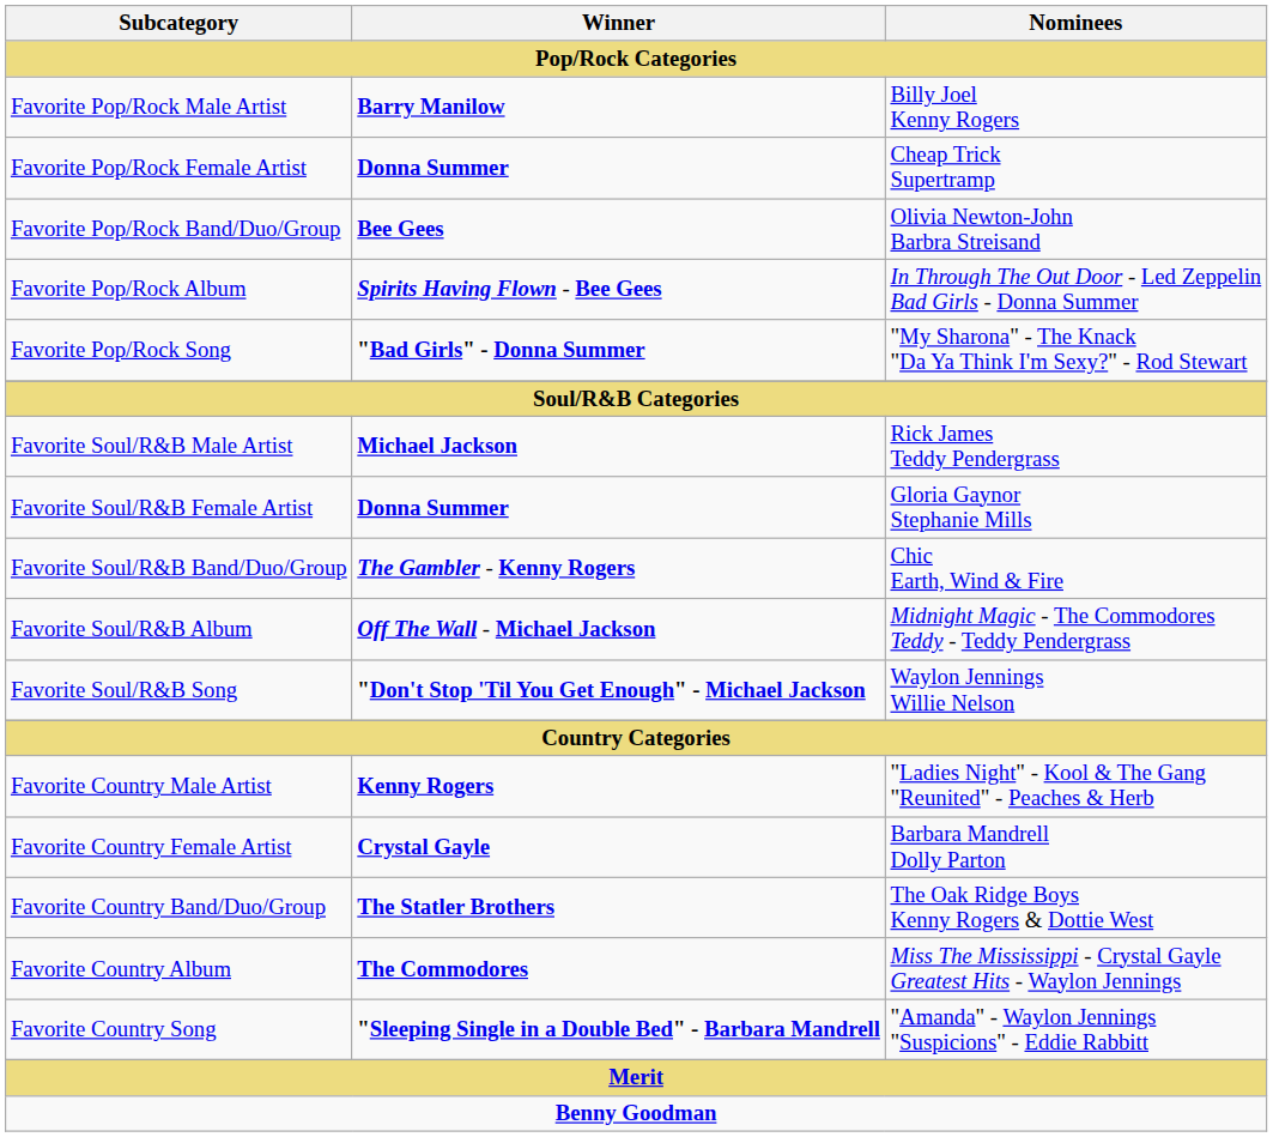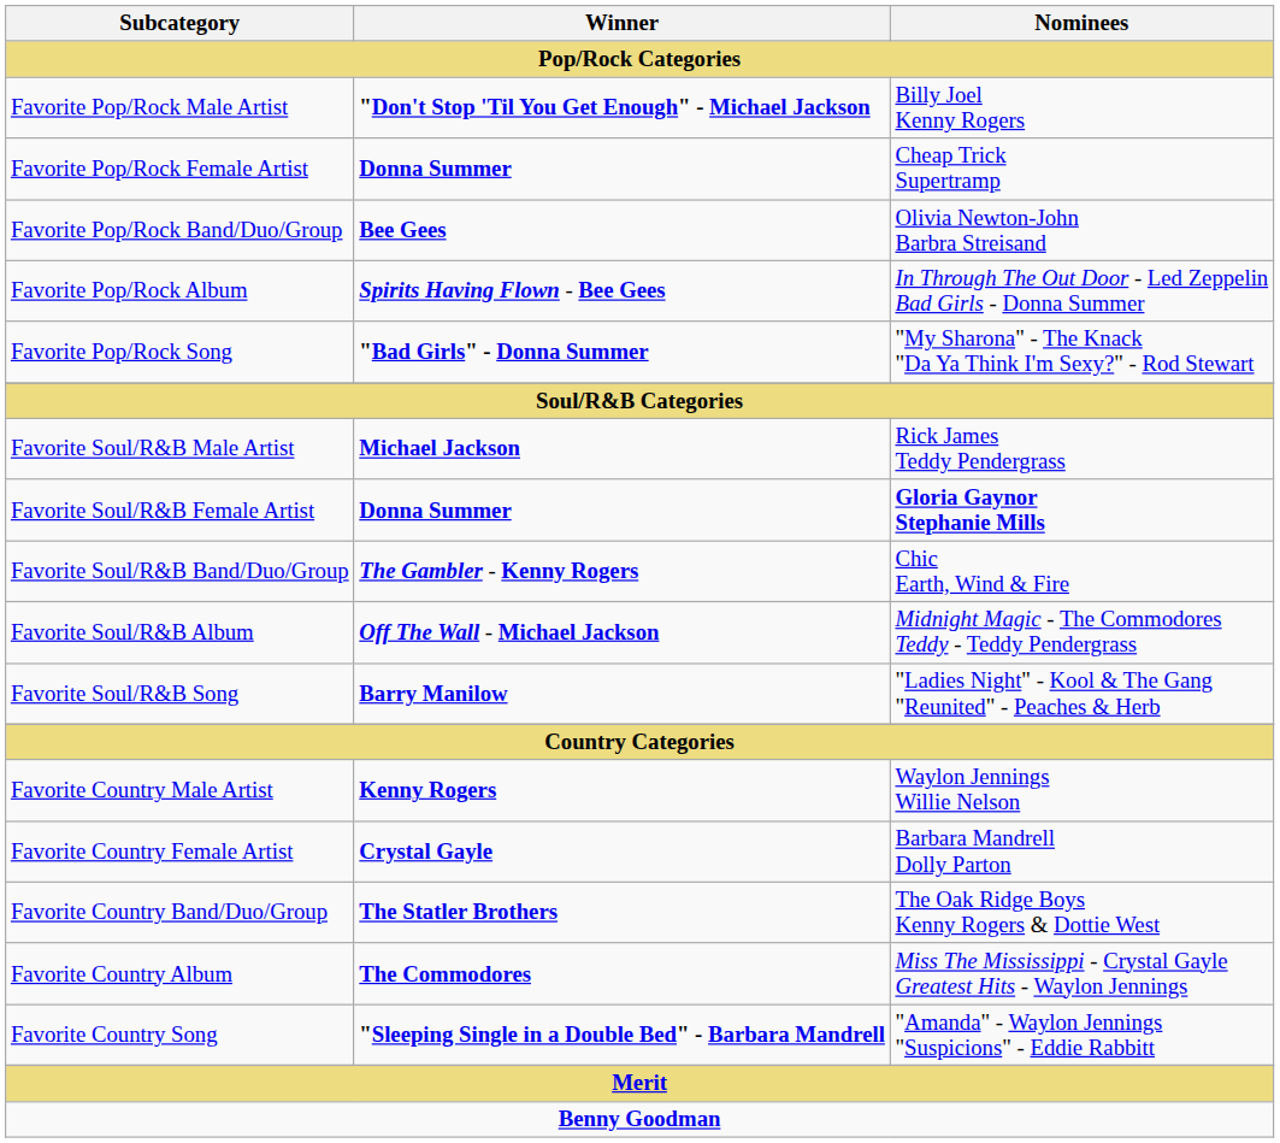Favorite Pop/Rock Male Artist | Winner: Barry Manilow -> "Don't Stop 'Til You Get Enough" - Michael Jackson
Favorite Soul/R&B Female Artist | Nominees: normal -> bold
Favorite Soul/R&B Song | Winner: "Don't Stop 'Til You Get Enough" - Michael Jackson -> Barry Manilow
Favorite Soul/R&B Song | Nominees: Waylon Jennings Willie Nelson -> "Ladies Night" - Kool & The Gang "Reunited" - Peaches & Herb
Favorite Country Male Artist | Nominees: "Ladies Night" - Kool & The Gang "Reunited" - Peaches & Herb -> Waylon Jennings Willie Nelson
